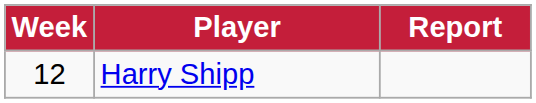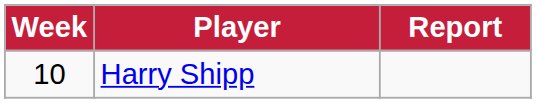Harry Shipp | Week: 12 -> 10
